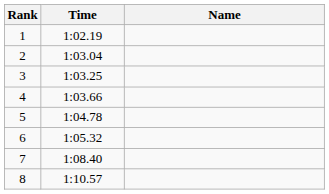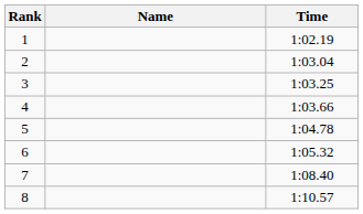columns swapped: Name <-> Time
